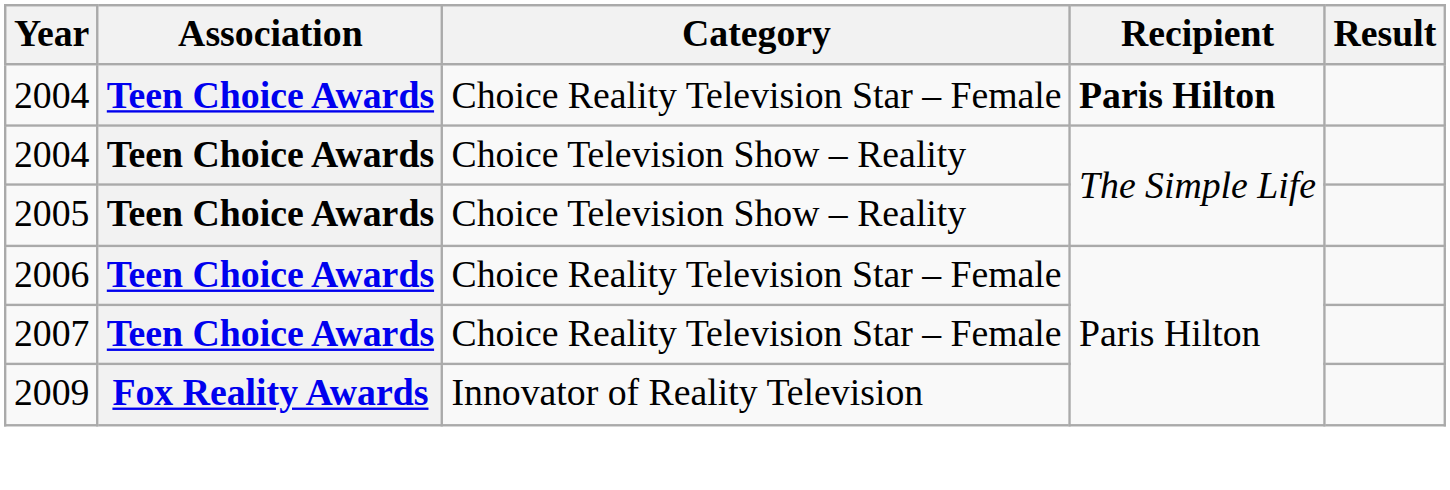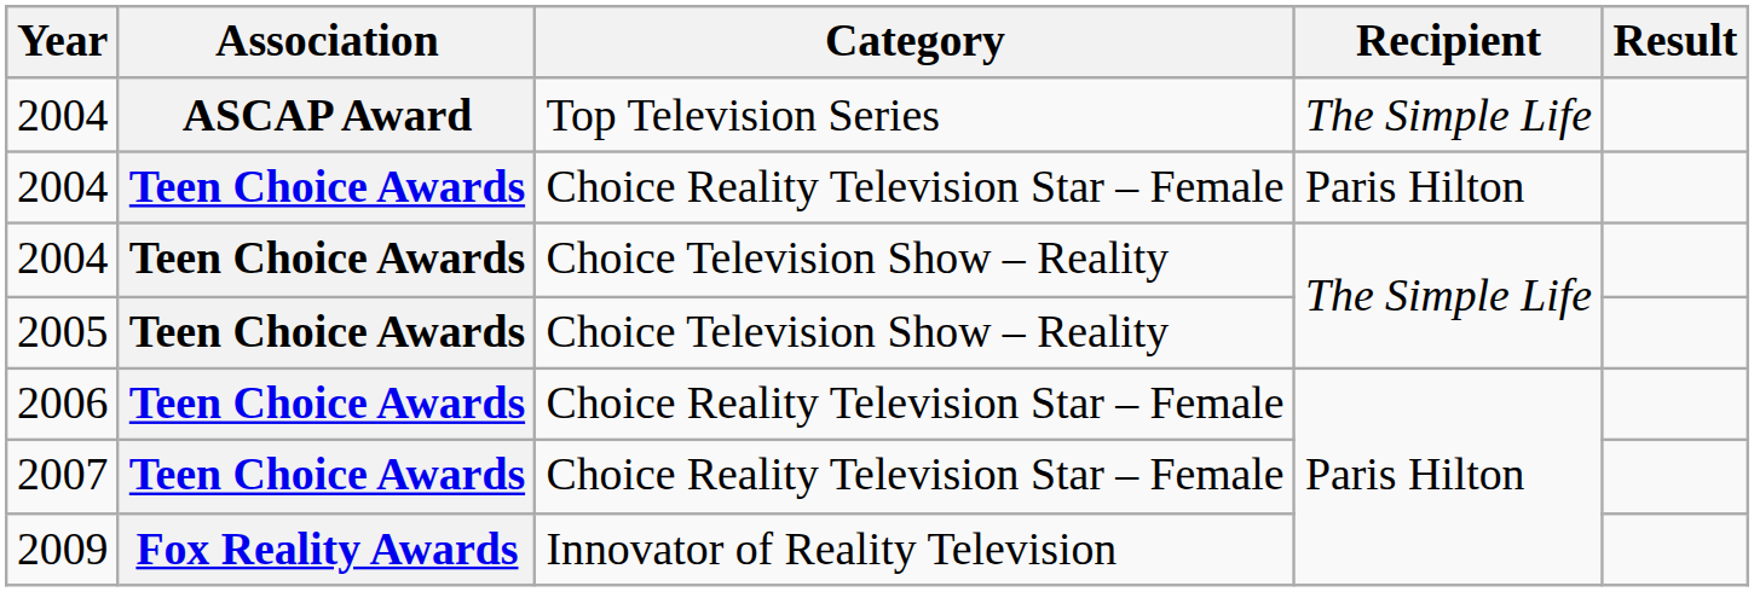+ row: 2004 | ASCAP Award | Top Television Series | The Simple Life
2004 / Choice Reality Television Star – Female | Recipient: bold -> normal
